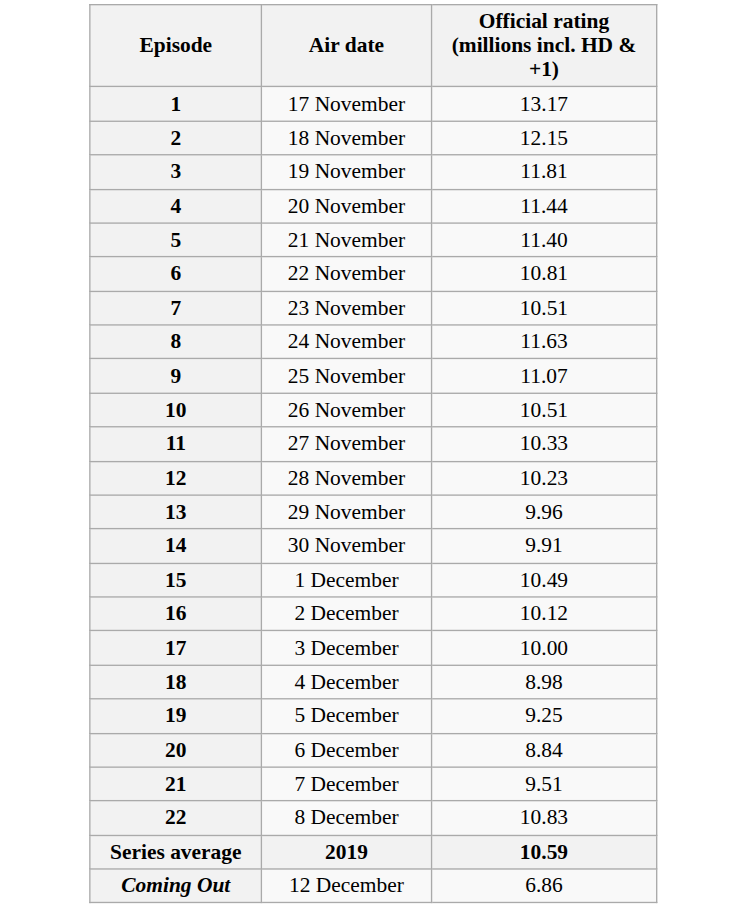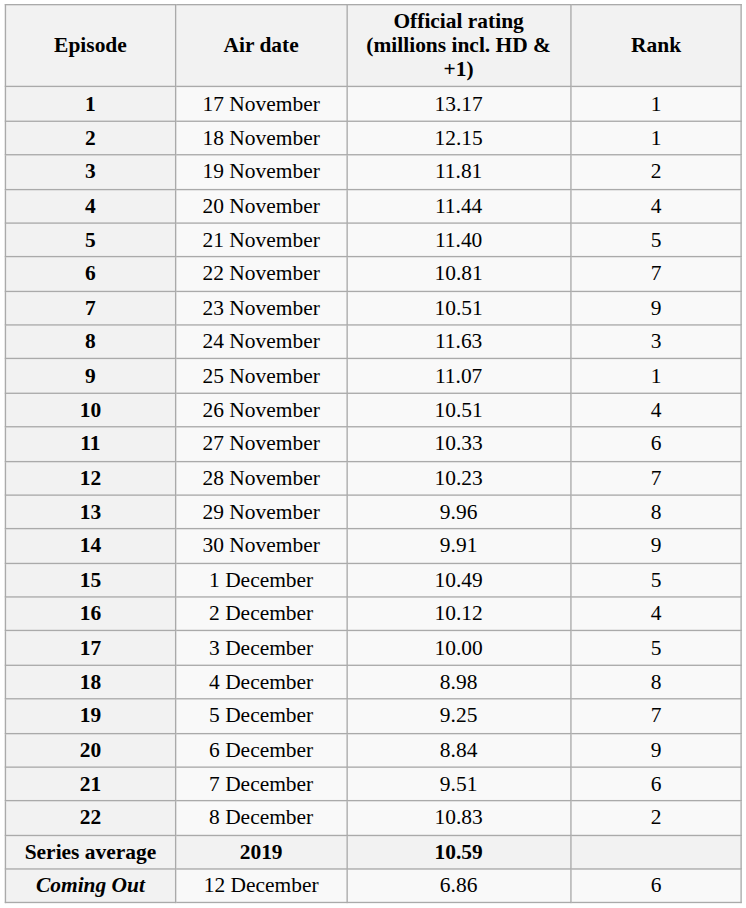+ column: Rank | 1 | 1 | 2 | 4 | 5 | 7 | 9 | 3 | 1 | 4 | 6 | 7 | 8 | 9 | 5 | 4 | 5 | 8 | 7 | 9 | 6 | 2 | 6
